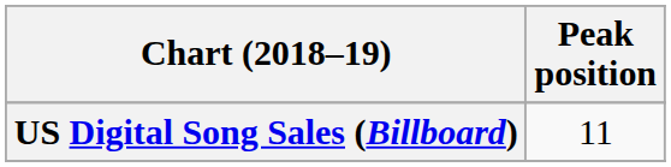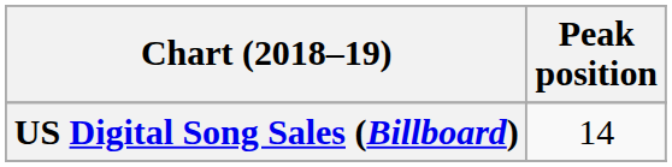US Digital Song Sales (Billboard) | Peak position: 11 -> 14
